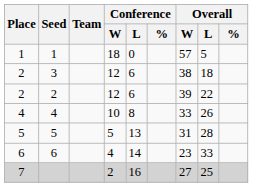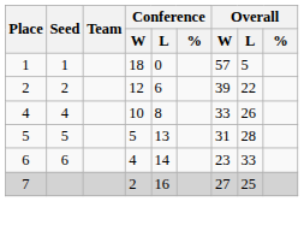- row: 2 | 3 | 12 | 6 | 38 | 18
